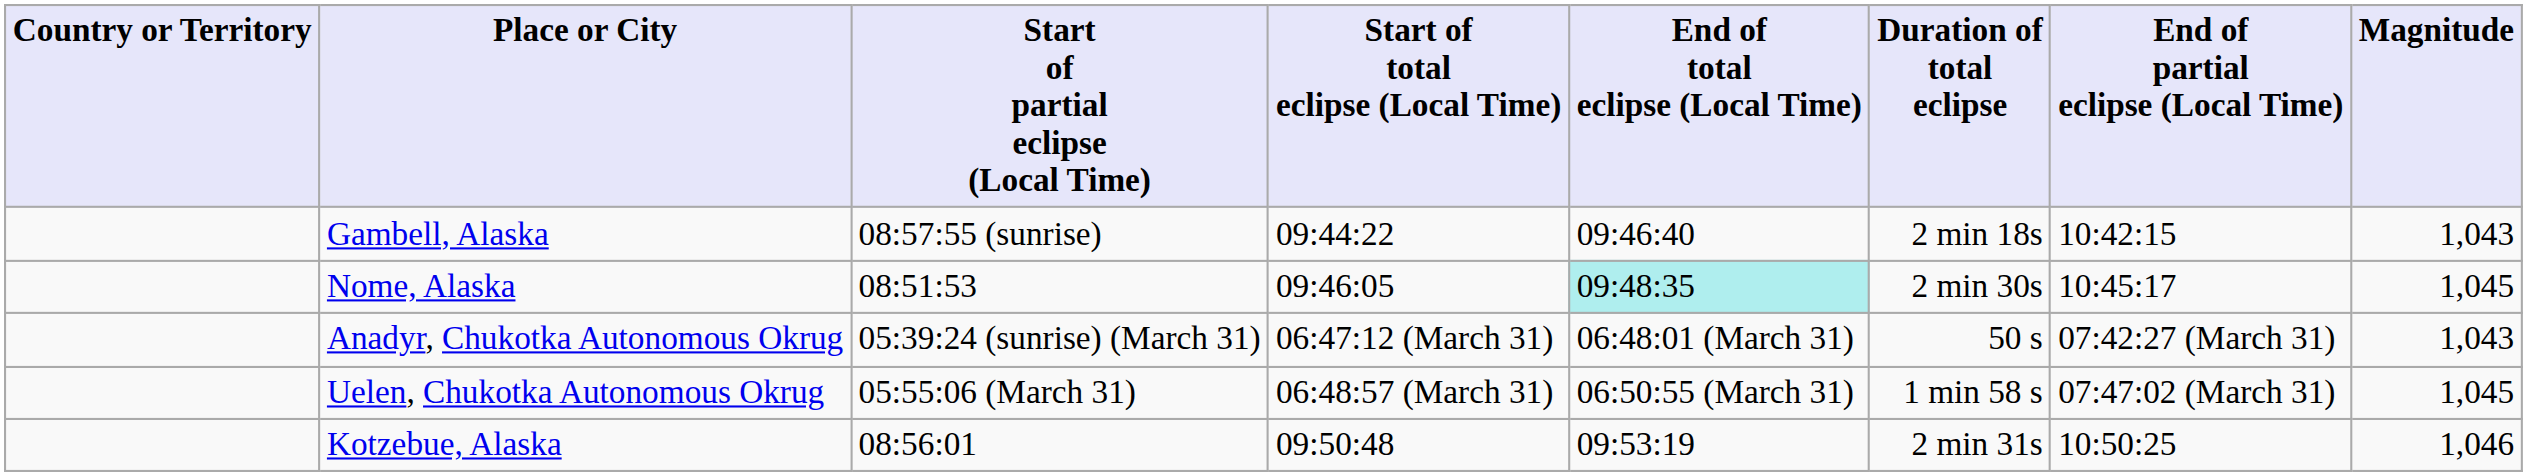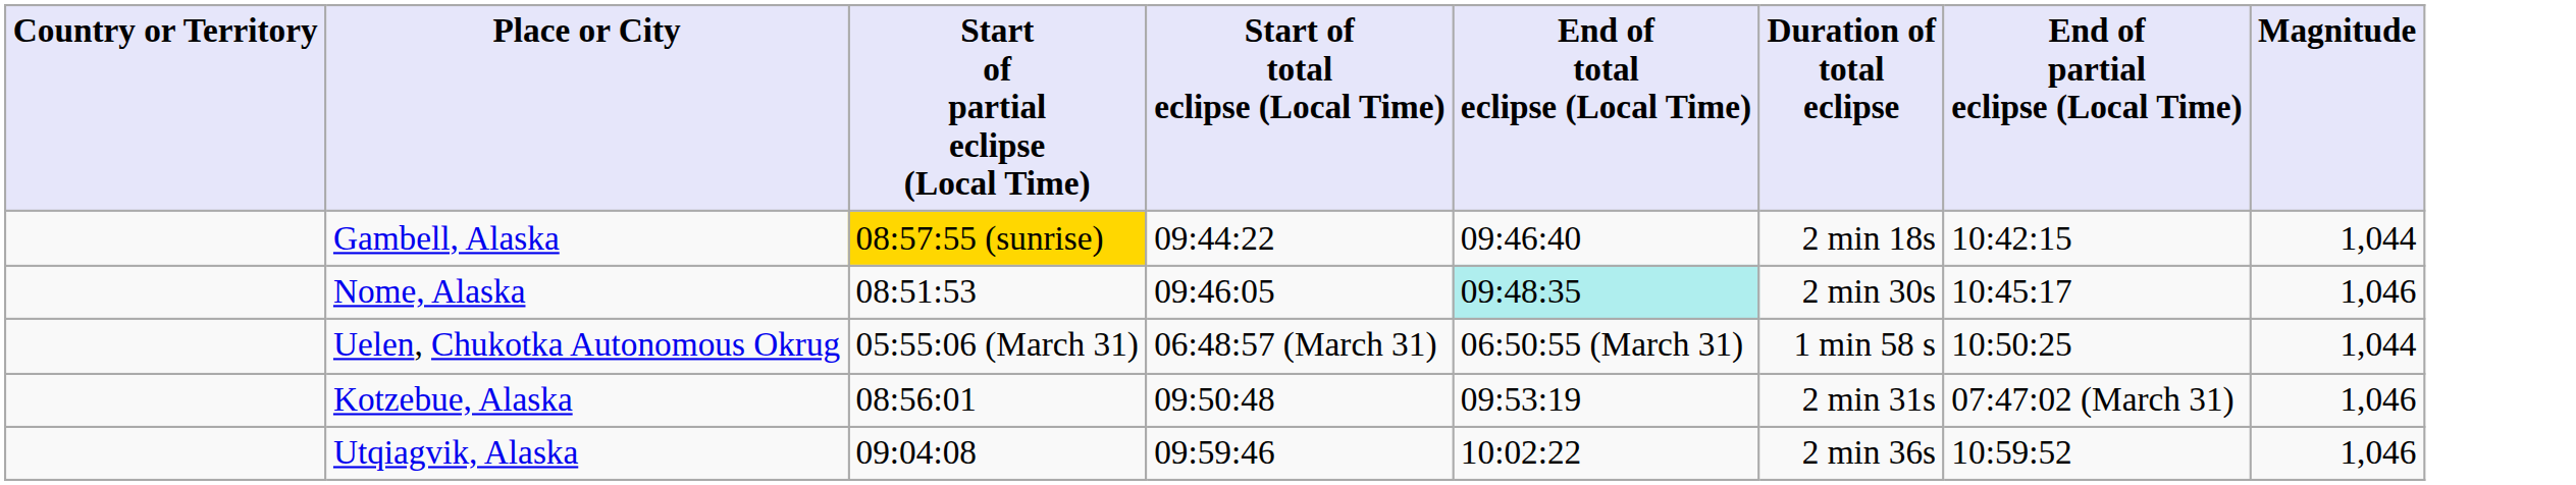Gambell, Alaska | Start of partial eclipse (Local Time): no background -> gold background
Gambell, Alaska | Magnitude: 1,043 -> 1,044
Nome, Alaska | Magnitude: 1,045 -> 1,046
- row: Anadyr, Chukotka Autonomous Okrug | 05:39:24 (sunrise) (March 31) | 06:47:12 (March 31) | 06:48:01 (March 31) | 50 s | 07:42:27 (March 31) | 1,043
Uelen, Chukotka Autonomous Okrug | End of partial eclipse (Local Time): 07:47:02 (March 31) -> 10:50:25
Uelen, Chukotka Autonomous Okrug | Magnitude: 1,045 -> 1,044
Kotzebue, Alaska | End of partial eclipse (Local Time): 10:50:25 -> 07:47:02 (March 31)
+ row: Utqiagvik, Alaska | 09:04:08 | 09:59:46 | 10:02:22 | 2 min 36s | 10:59:52 | 1,046
